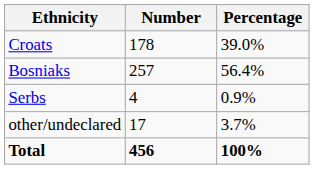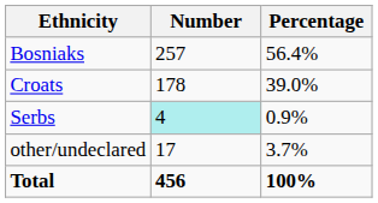rows swapped: Bosniaks <-> Croats
Serbs | Number: no background -> paleturquoise background
